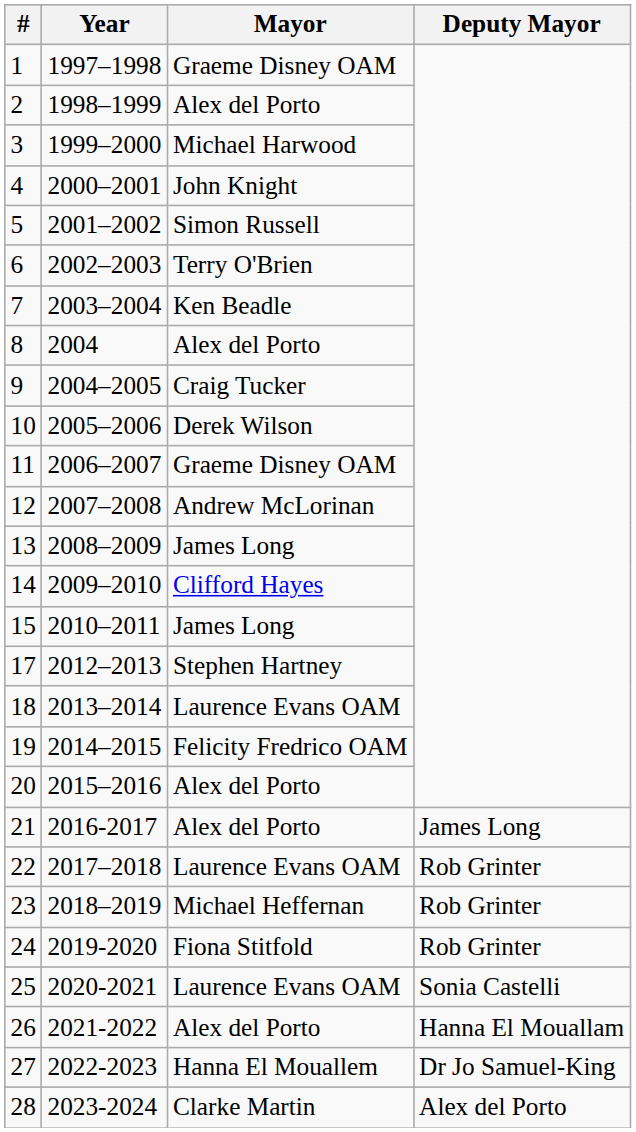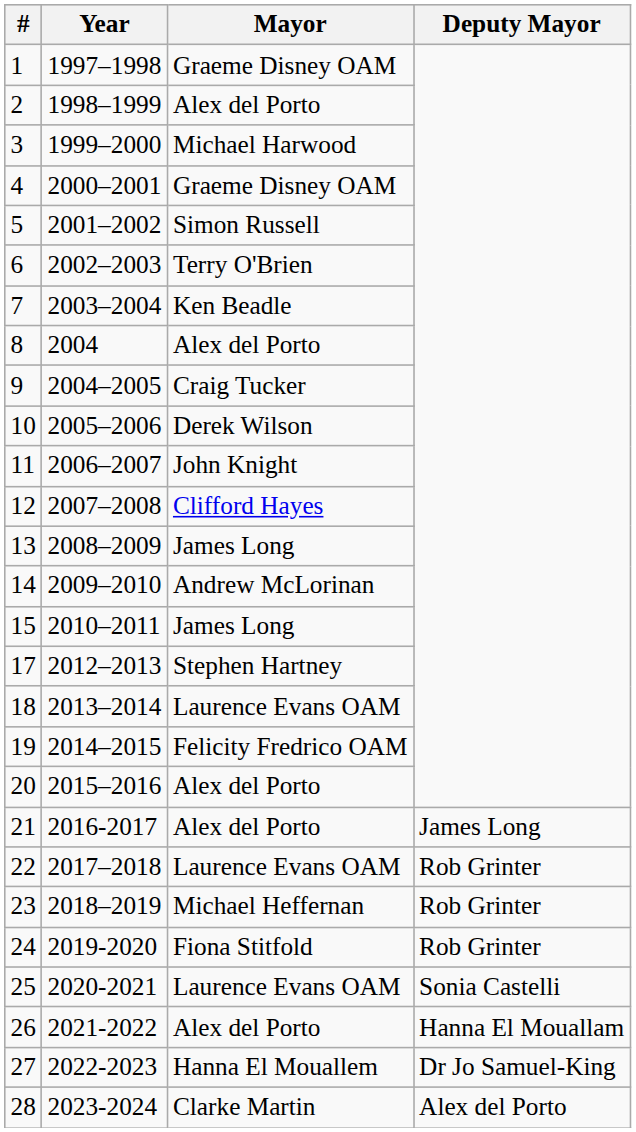4 | Mayor: John Knight -> Graeme Disney OAM
11 | Mayor: Graeme Disney OAM -> John Knight
12 | Mayor: Andrew McLorinan -> Clifford Hayes
14 | Mayor: Clifford Hayes -> Andrew McLorinan
